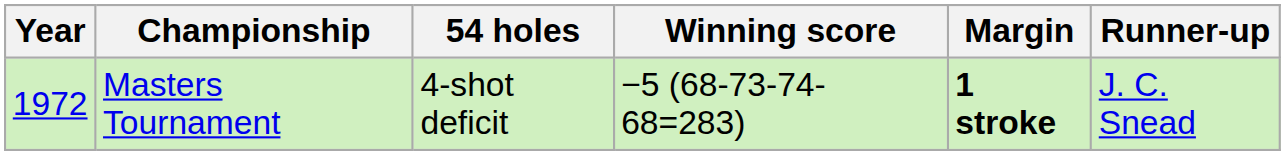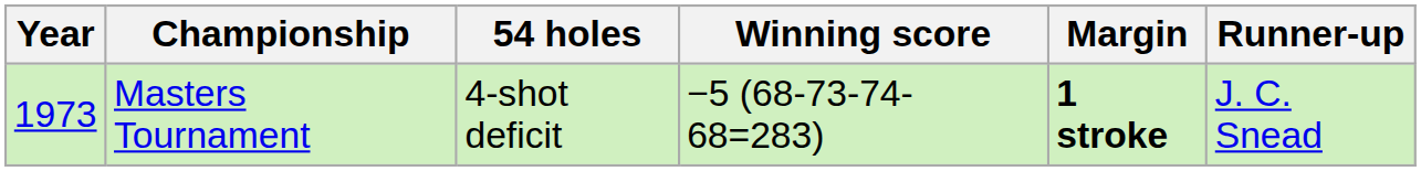Masters Tournament | Year: 1972 -> 1973
